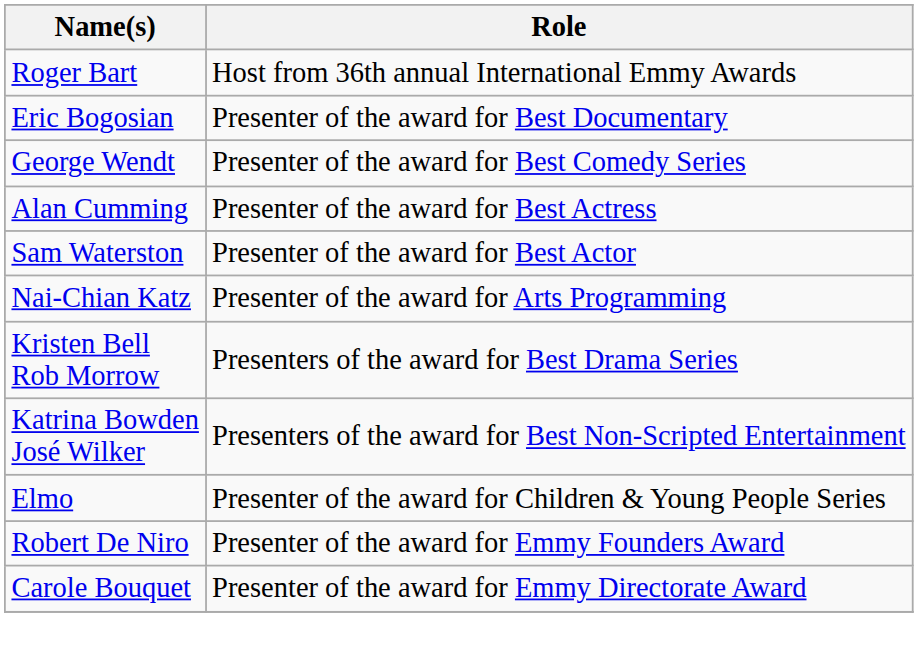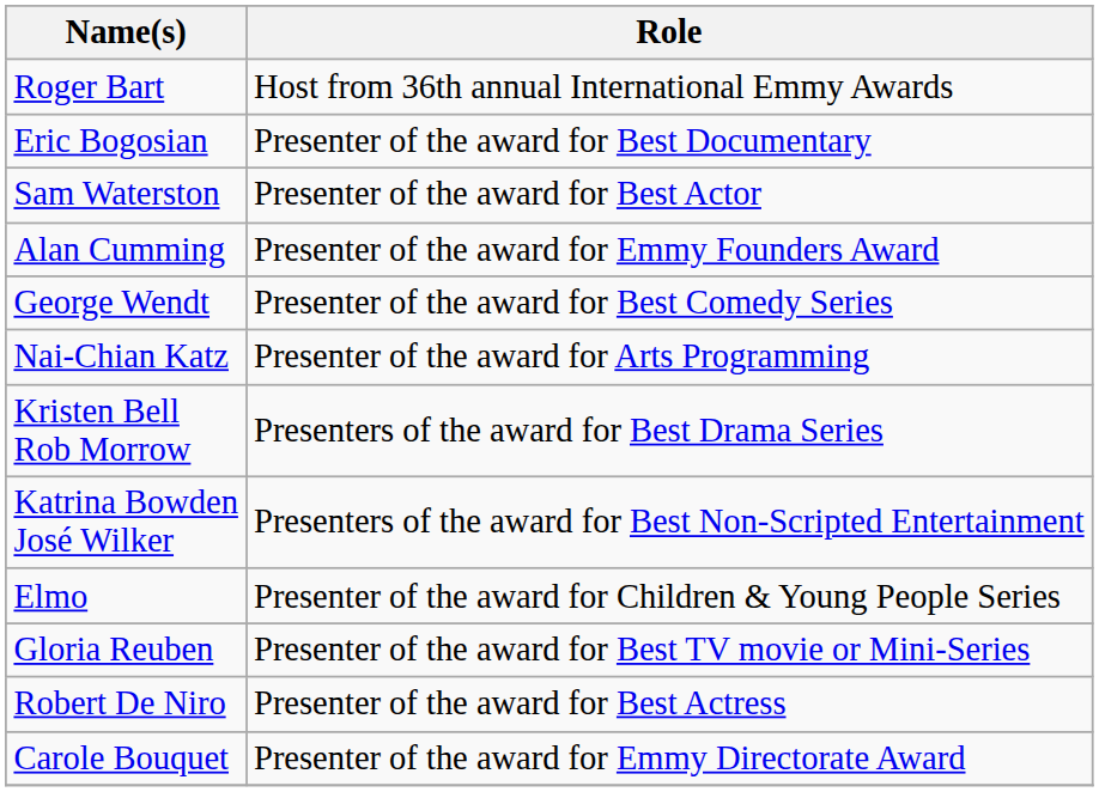rows swapped: Sam Waterston <-> George Wendt
Alan Cumming | Role: Presenter of the award for Best Actress -> Presenter of the award for Emmy Founders Award
+ row: Gloria Reuben | Presenter of the award for Best TV movie or Mini-Series
Robert De Niro | Role: Presenter of the award for Emmy Founders Award -> Presenter of the award for Best Actress
